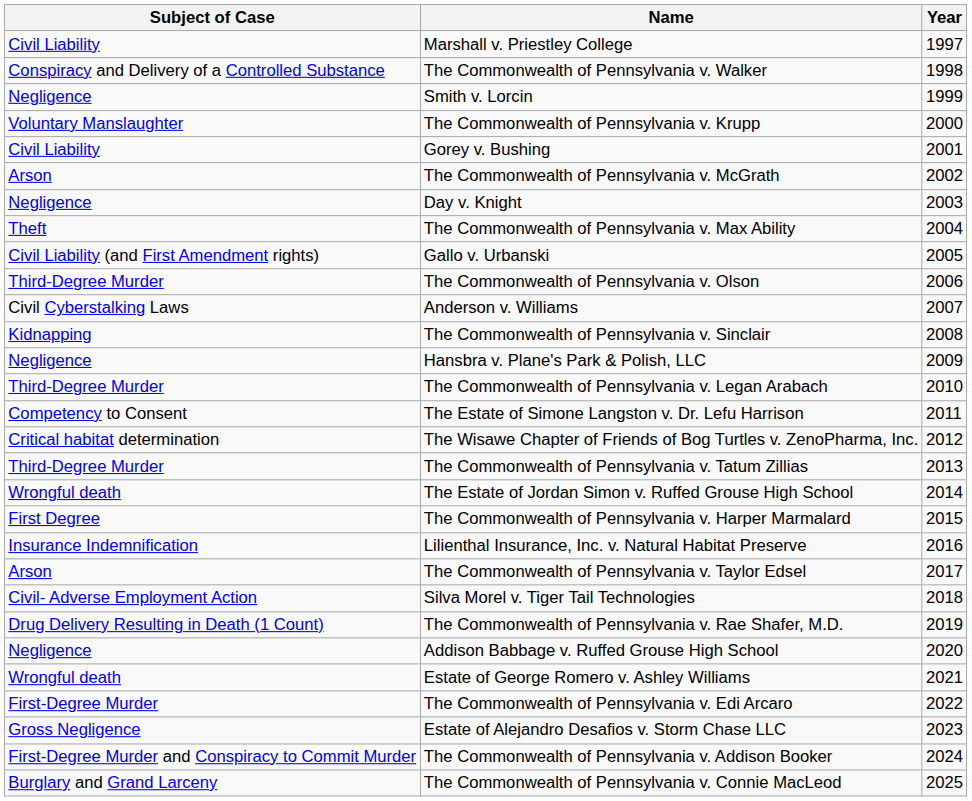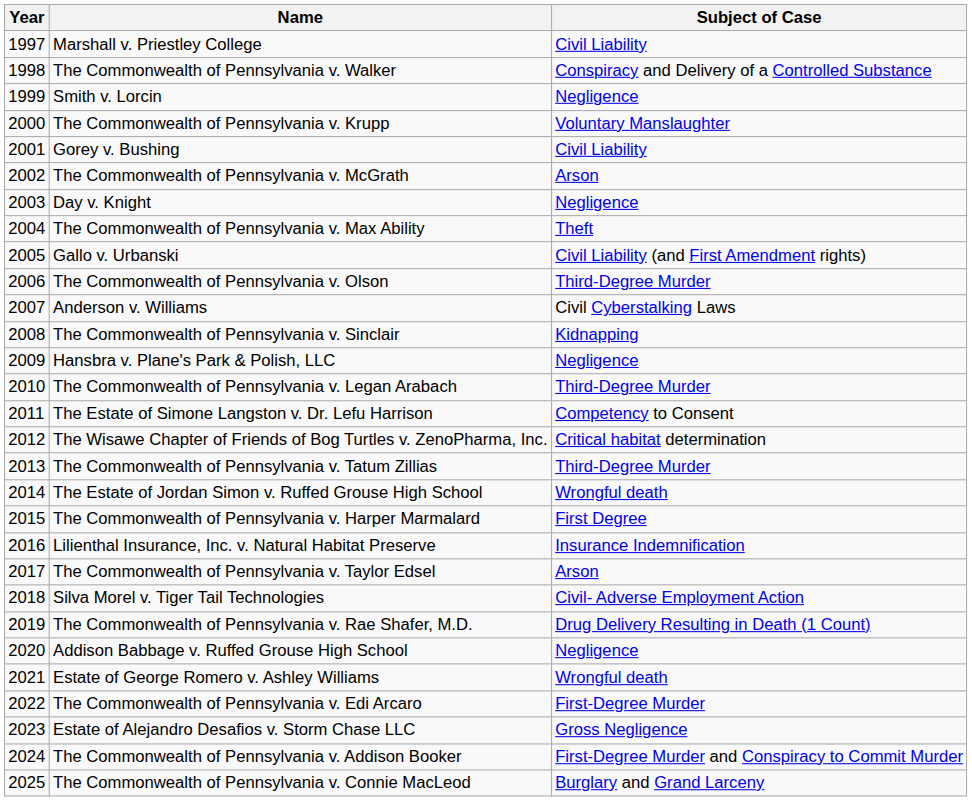columns swapped: Year <-> Subject of Case
